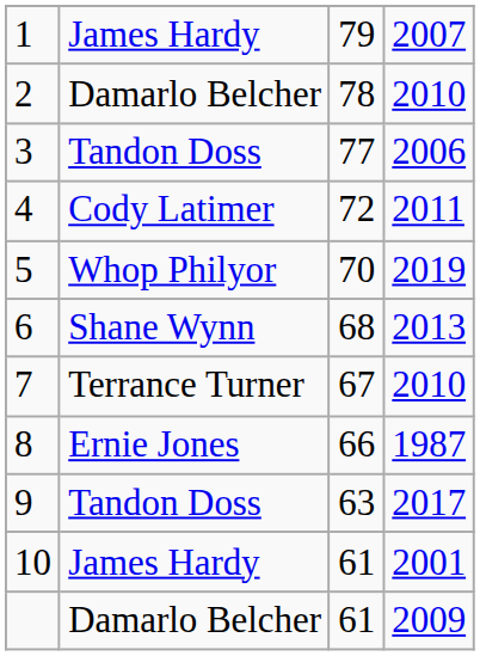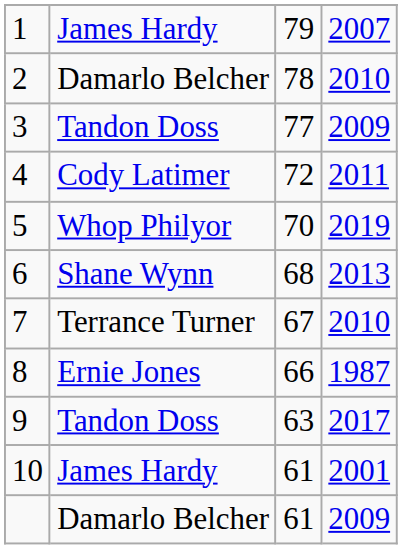3 | column 4: 2006 -> 2009
